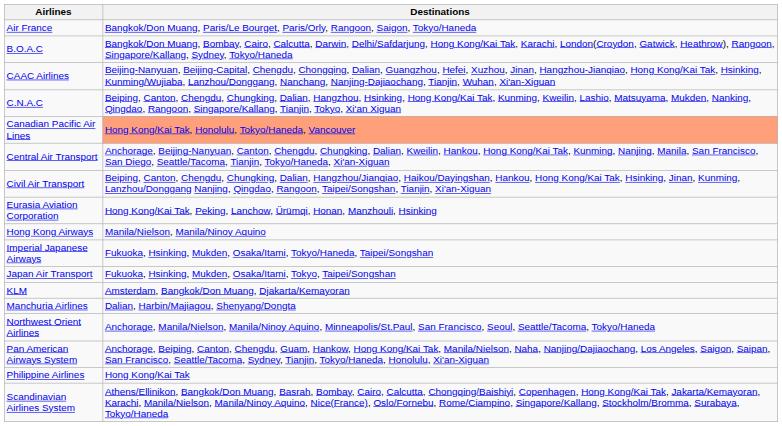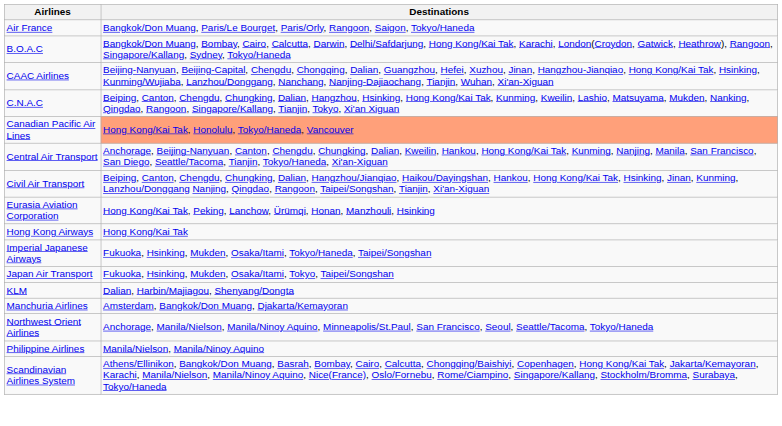Hong Kong Airways | Destinations: Manila/Nielson, Manila/Ninoy Aquino -> Hong Kong/Kai Tak
KLM | Destinations: Amsterdam, Bangkok/Don Muang, Djakarta/Kemayoran -> Dalian, Harbin/Majiagou, Shenyang/Dongta
Manchuria Airlines | Destinations: Dalian, Harbin/Majiagou, Shenyang/Dongta -> Amsterdam, Bangkok/Don Muang, Djakarta/Kemayoran
- row: Pan American Airways System | Anchorage, Beiping, Canton, Chengdu, Guam, Hankow, Hong Kong/Kai Tak, Manila/Nielson, Naha, Nanjing/Dajiaochang, Los Angeles, Saigon, Saipan, San Francisco, Seattle/Tacoma, Sydney, Tianjin, Tokyo/Haneda, Honolulu, Xi'an-Xiguan
Philippine Airlines | Destinations: Hong Kong/Kai Tak -> Manila/Nielson, Manila/Ninoy Aquino
